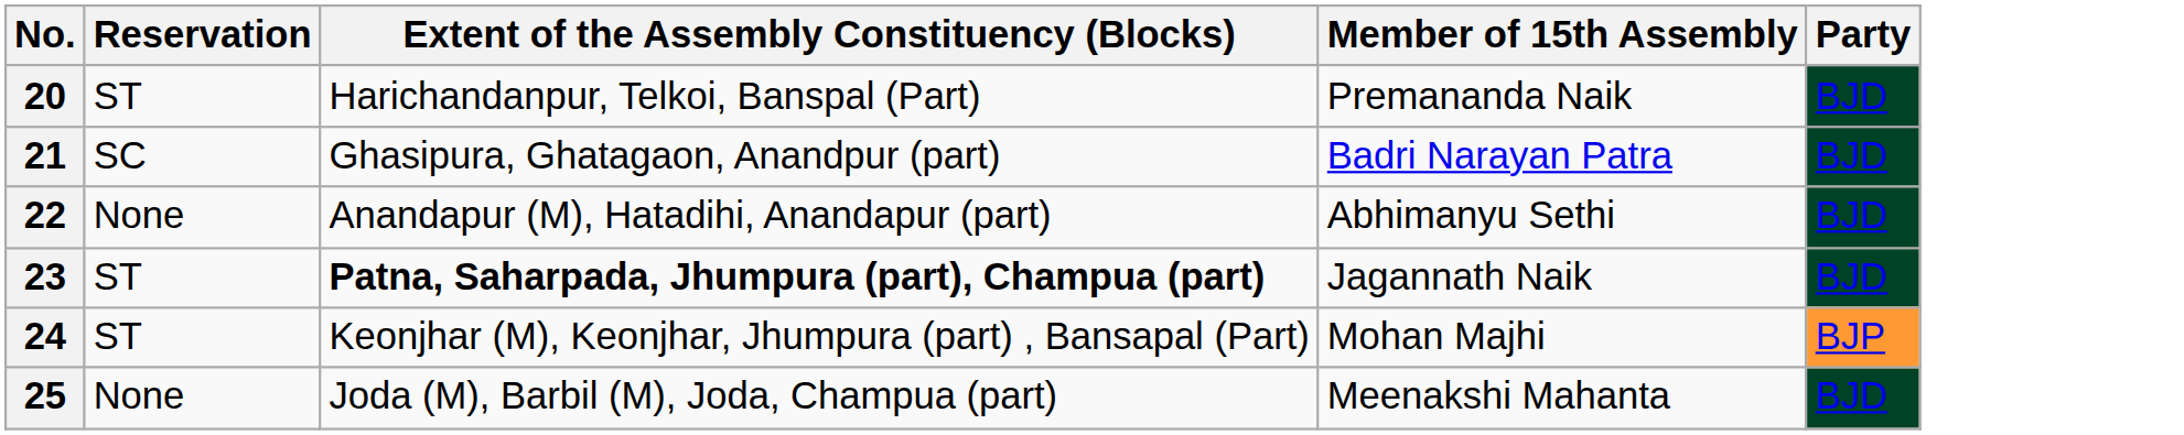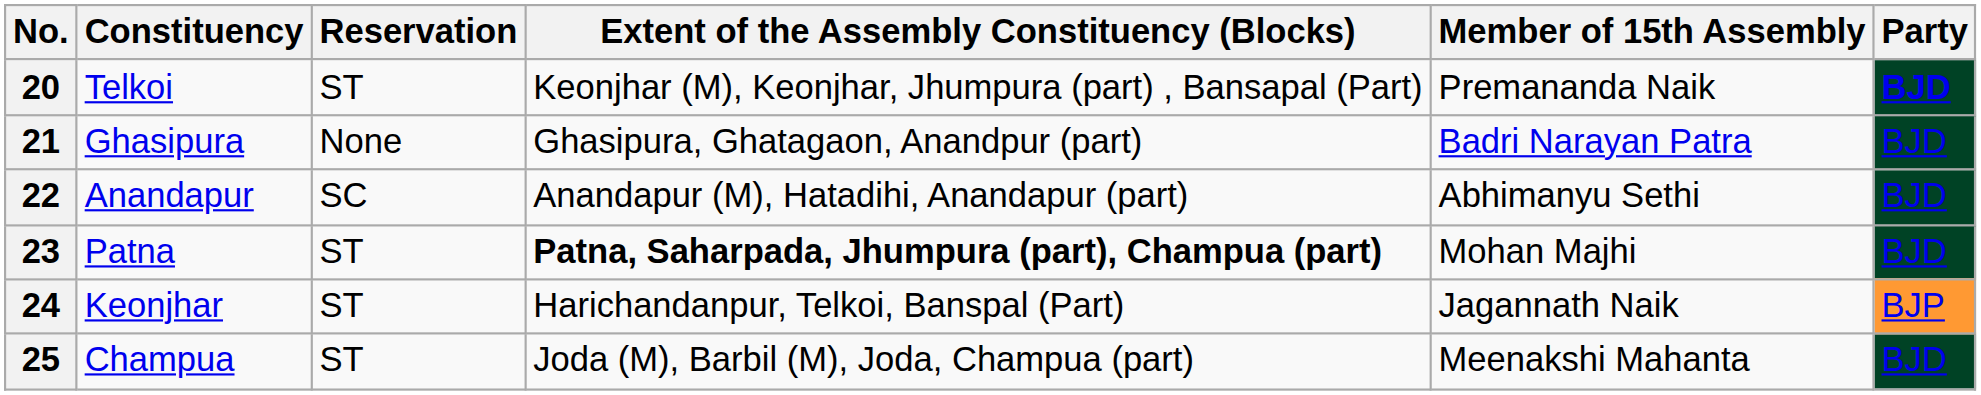+ column: Constituency | Telkoi | Ghasipura | Anandapur | Patna | Keonjhar | Champua
20 | Extent of the Assembly Constituency (Blocks): Harichandanpur, Telkoi, Banspal (Part) -> Keonjhar (M), Keonjhar, Jhumpura (part) , Bansapal (Part)
20 | Party: normal -> bold
21 | Reservation: SC -> None
22 | Reservation: None -> SC
23 | Member of 15th Assembly: Jagannath Naik -> Mohan Majhi
24 | Extent of the Assembly Constituency (Blocks): Keonjhar (M), Keonjhar, Jhumpura (part) , Bansapal (Part) -> Harichandanpur, Telkoi, Banspal (Part)
24 | Member of 15th Assembly: Mohan Majhi -> Jagannath Naik
25 | Reservation: None -> ST
